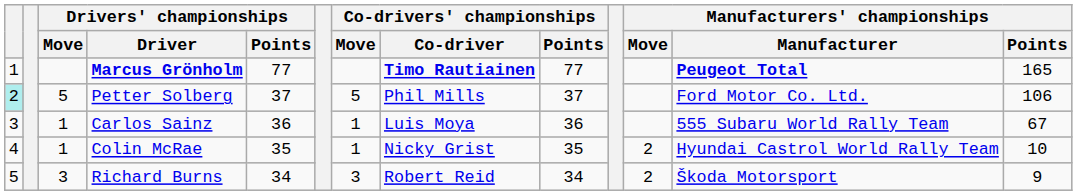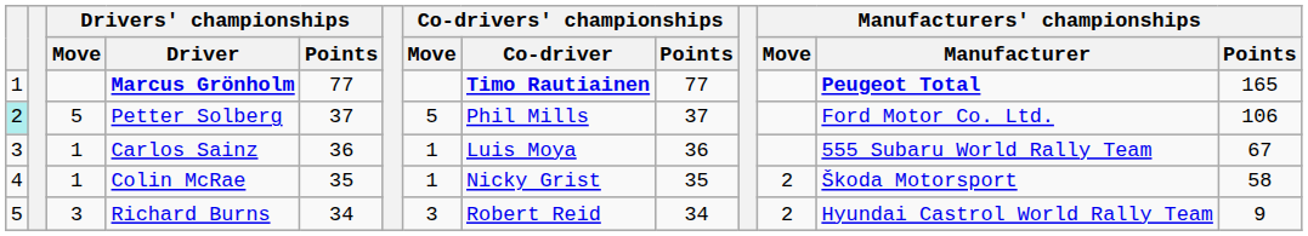Colin McRae | Manufacturers' championships / Manufacturer: Hyundai Castrol World Rally Team -> Škoda Motorsport
Colin McRae | Manufacturers' championships / Points: 10 -> 58
Richard Burns | Manufacturers' championships / Manufacturer: Škoda Motorsport -> Hyundai Castrol World Rally Team
